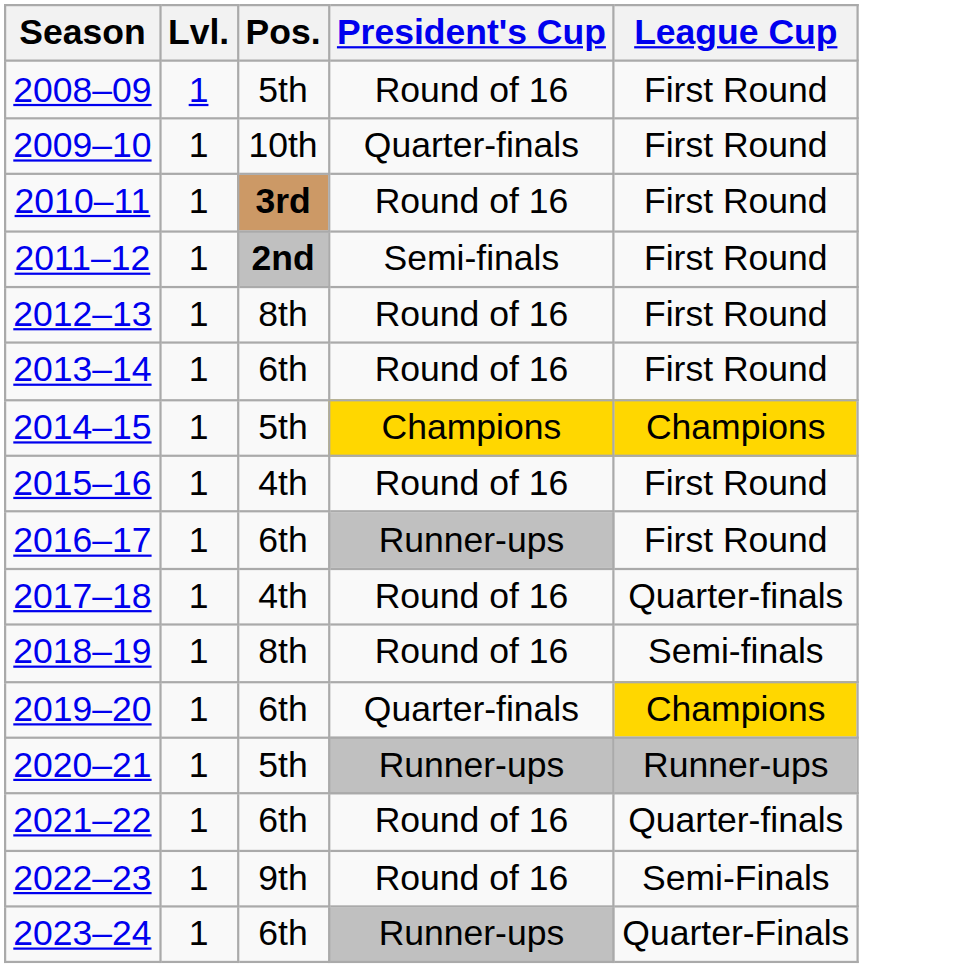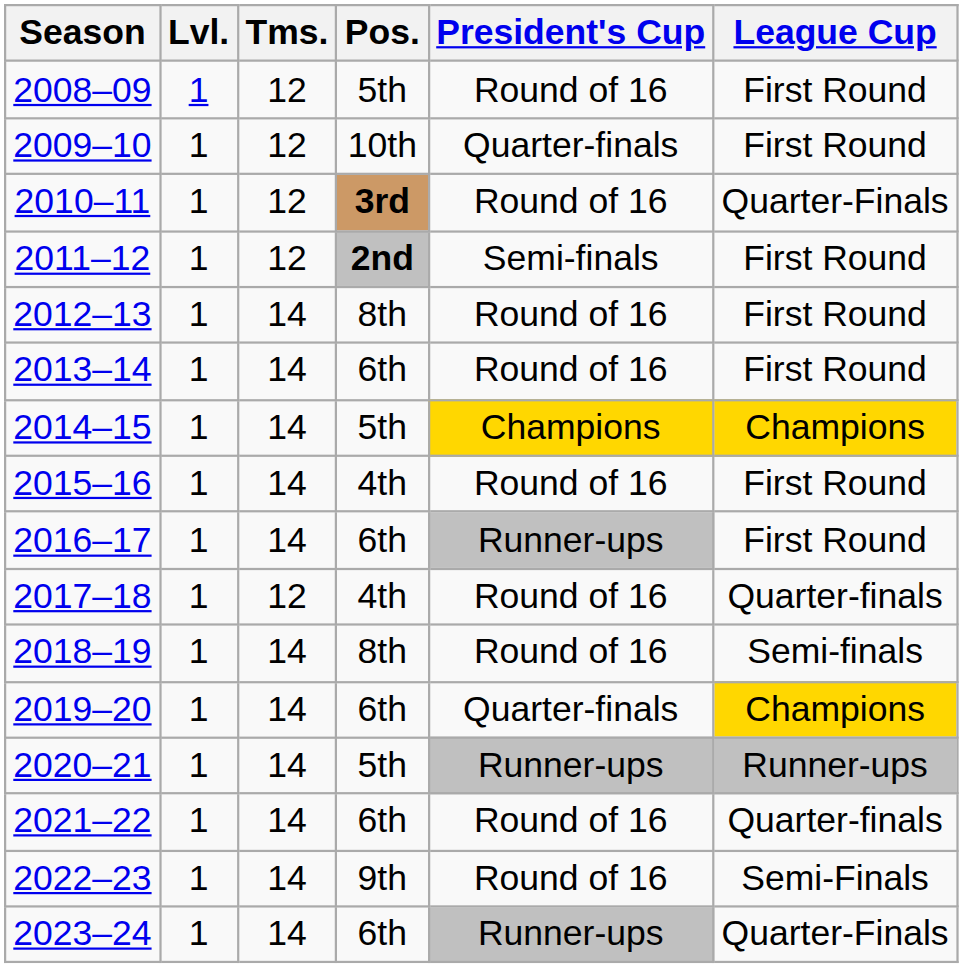+ column: Tms. | 12 | 12 | 12 | 12 | 14 | 14 | 14 | 14 | 14 | 12 | 14 | 14 | 14 | 14 | 14 | 14
2010–11 | League Cup: First Round -> Quarter-Finals
